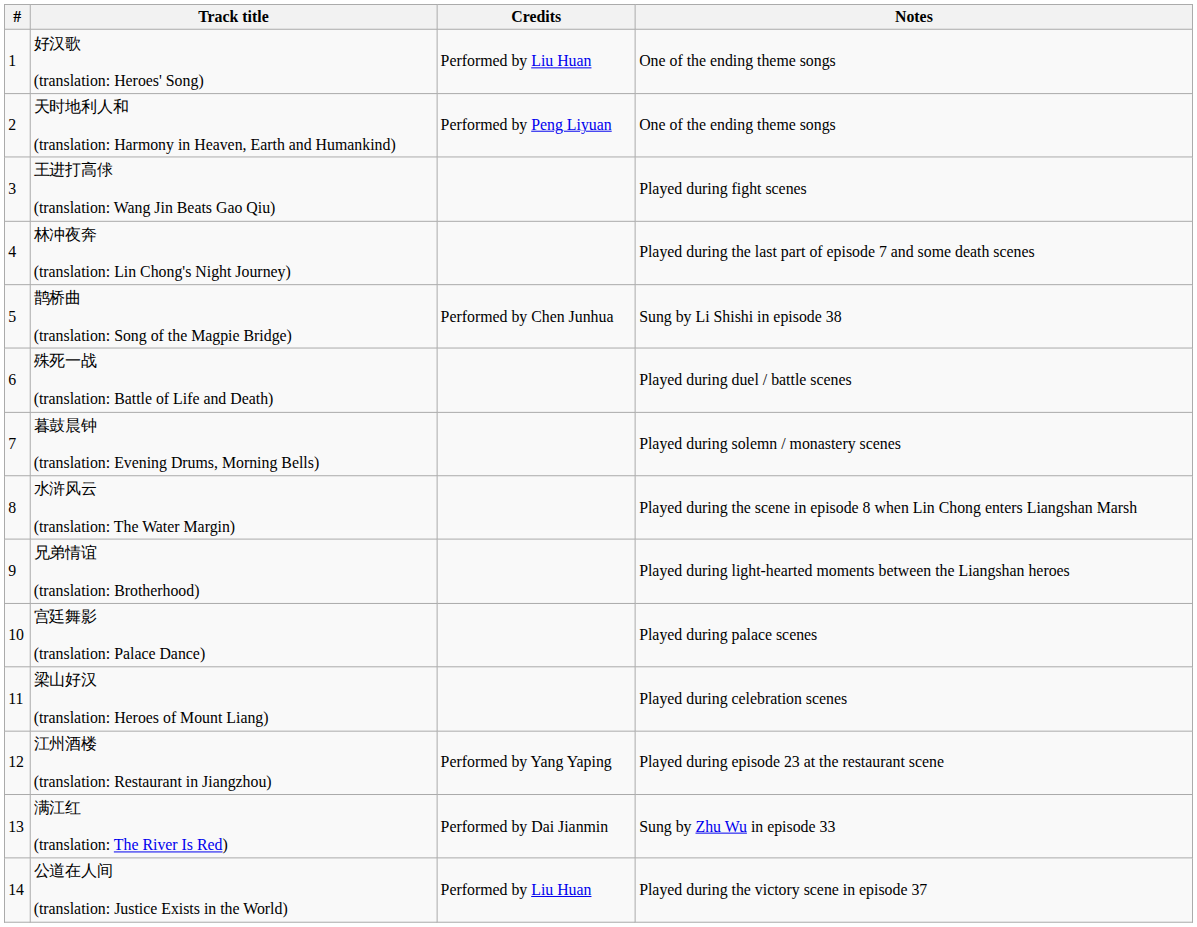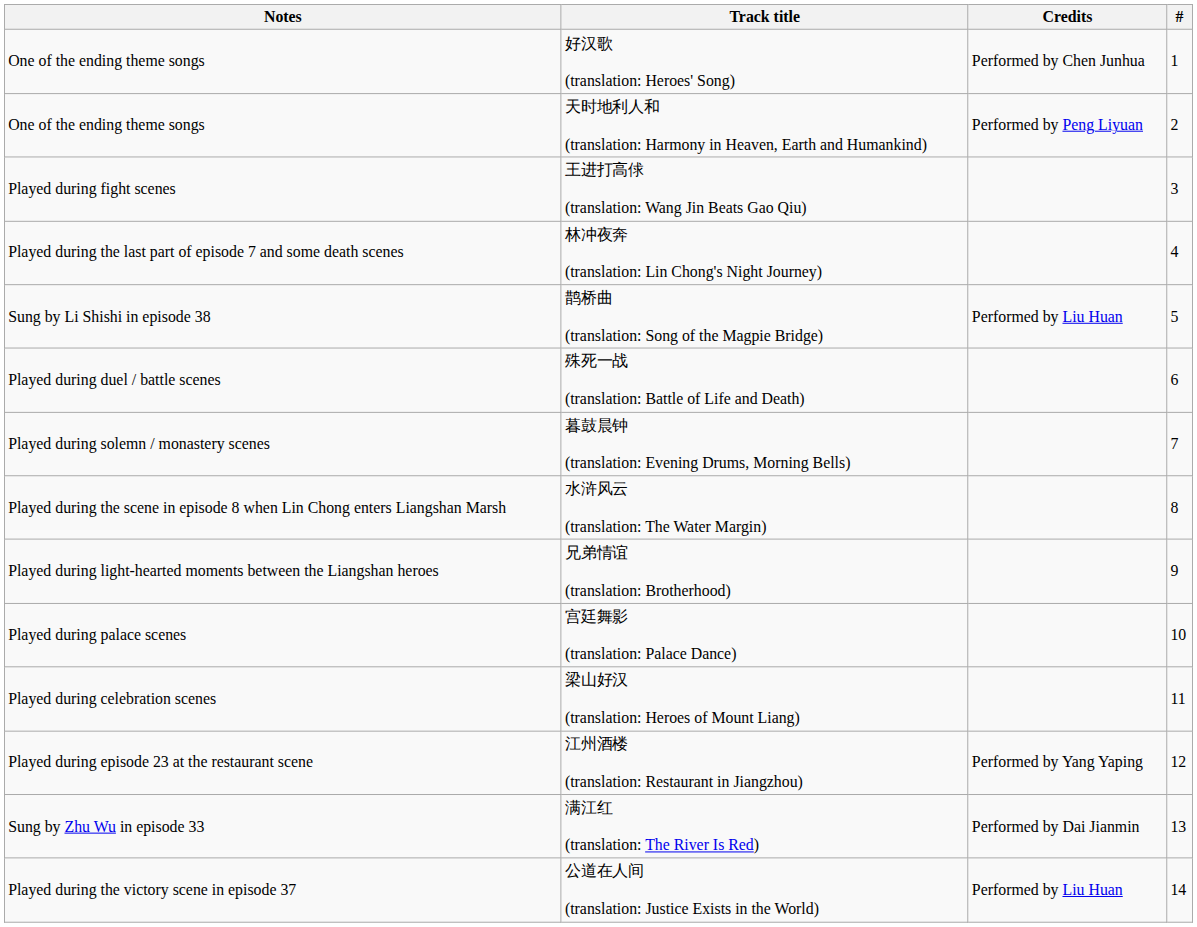columns swapped: # <-> Notes
好汉歌 (translation: Heroes' Song) | Credits: Performed by Liu Huan -> Performed by Chen Junhua
鹊桥曲 (translation: Song of the Magpie Bridge) | Credits: Performed by Chen Junhua -> Performed by Liu Huan
